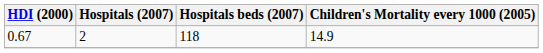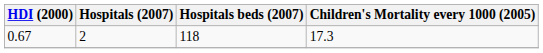0.67 | Children's Mortality every 1000 (2005): 14.9 -> 17.3
